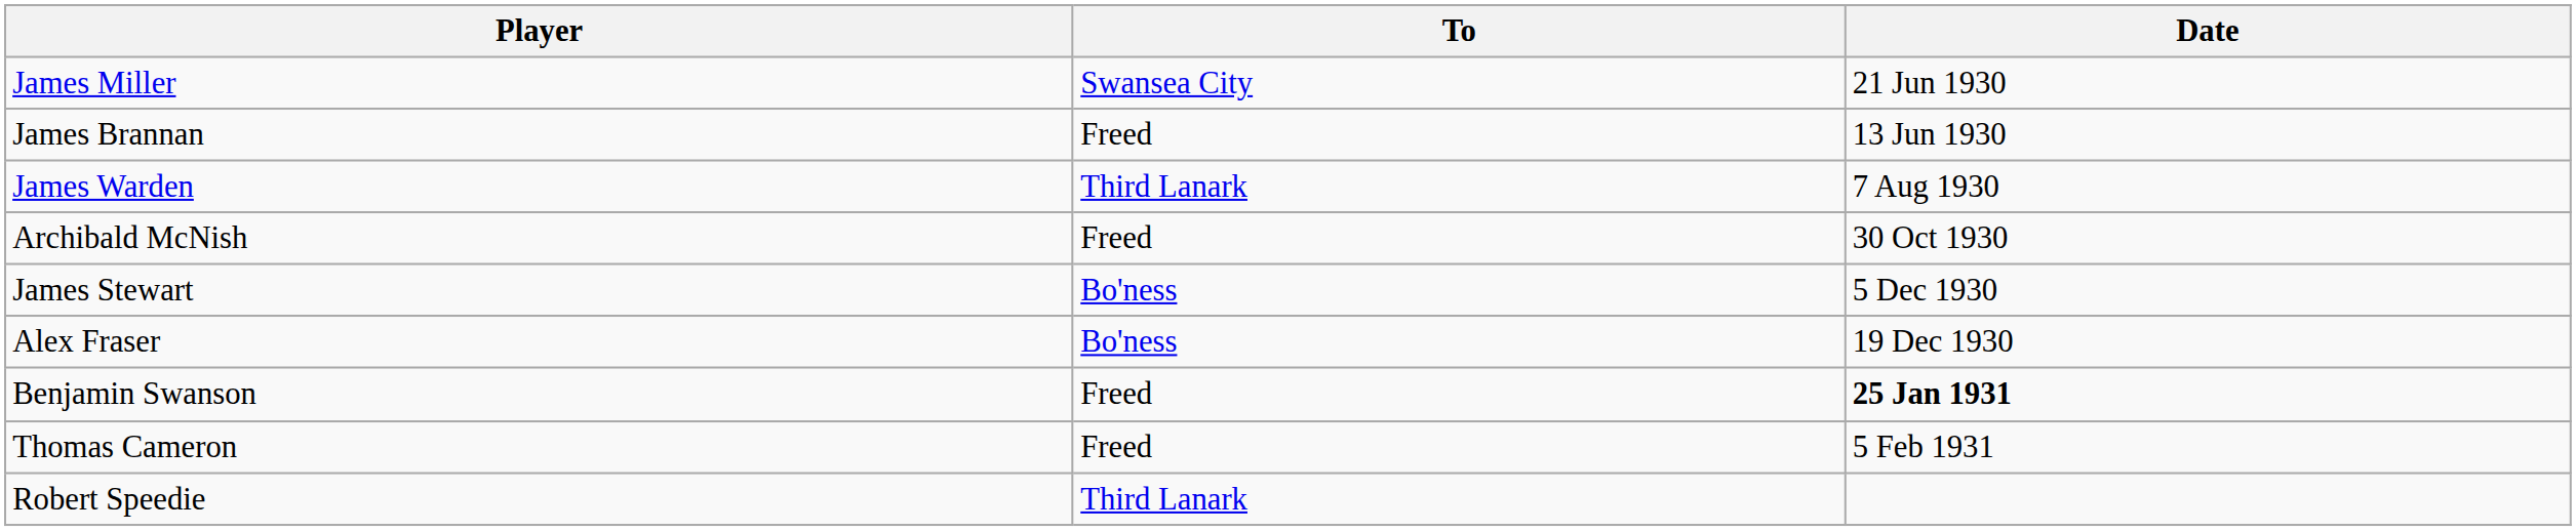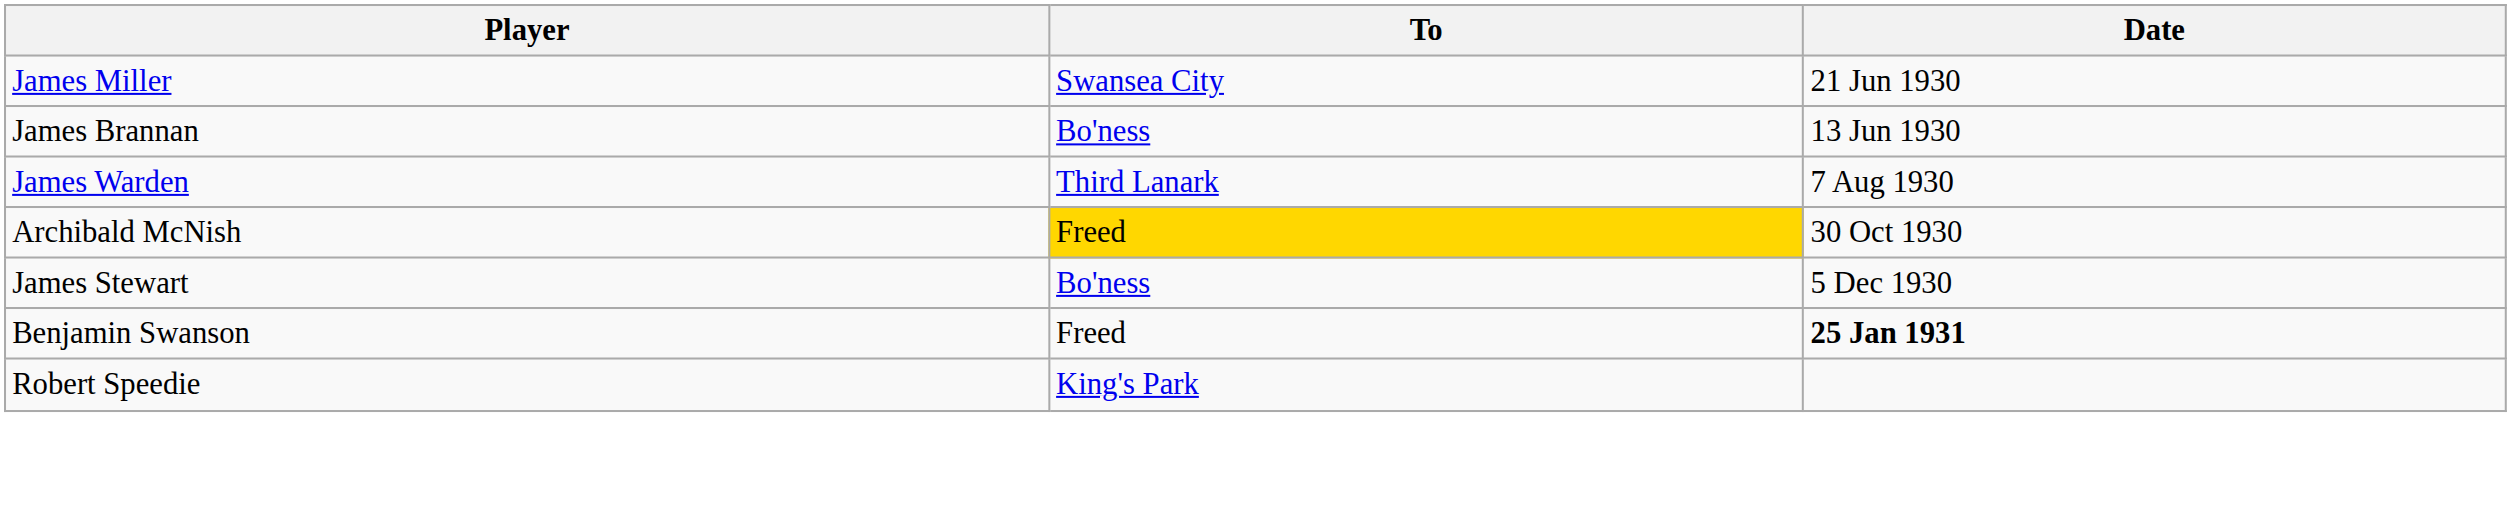James Brannan | To: Freed -> Bo'ness
Archibald McNish | To: no background -> gold background
- row: Alex Fraser | Bo'ness | 19 Dec 1930
- row: Thomas Cameron | Freed | 5 Feb 1931
Robert Speedie | To: Third Lanark -> King's Park
